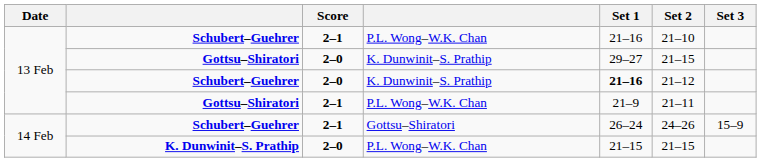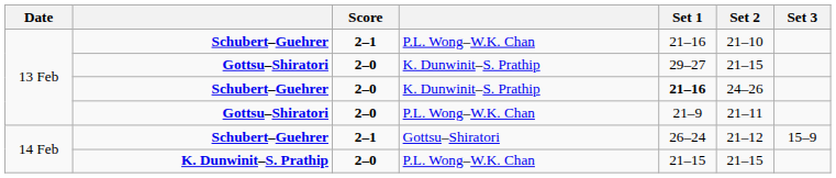Schubert–Guehrer / K. Dunwinit–S. Prathip | Set 2: 21–12 -> 24–26
Gottsu–Shiratori / P.L. Wong–W.K. Chan | Score: 2–1 -> 2–0
Schubert–Guehrer / Gottsu–Shiratori | Set 2: 24–26 -> 21–12
